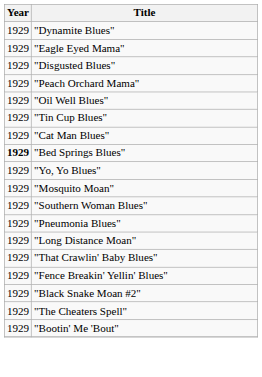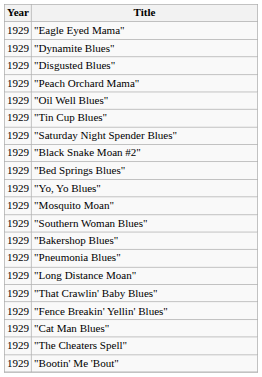rows swapped: "Eagle Eyed Mama" <-> "Dynamite Blues"
+ row: 1929 | "Saturday Night Spender Blues"
rows swapped: "Black Snake Moan #2" <-> "Cat Man Blues"
"Bed Springs Blues" | Year: bold -> normal
+ row: 1929 | "Bakershop Blues"
